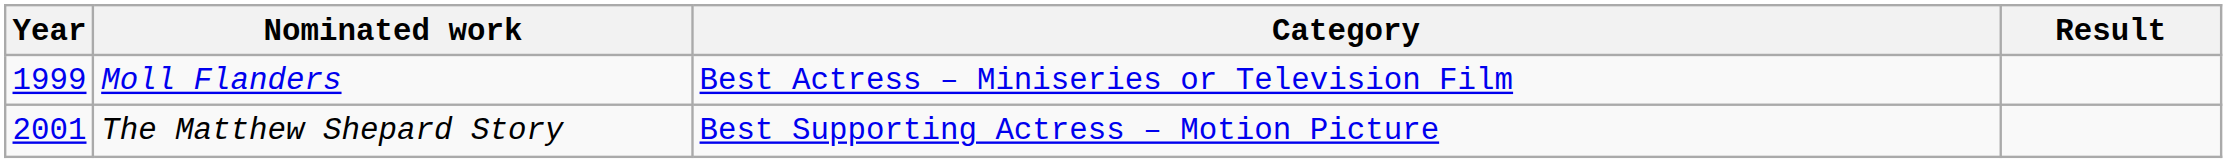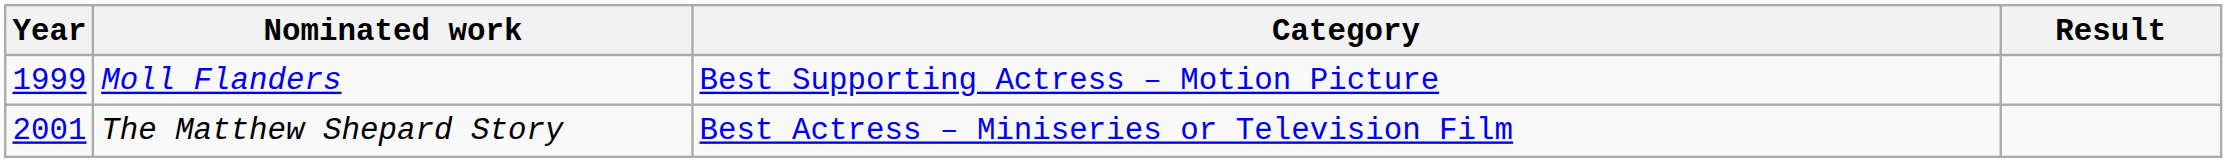Moll Flanders | Category: Best Actress – Miniseries or Television Film -> Best Supporting Actress – Motion Picture
The Matthew Shepard Story | Category: Best Supporting Actress – Motion Picture -> Best Actress – Miniseries or Television Film
